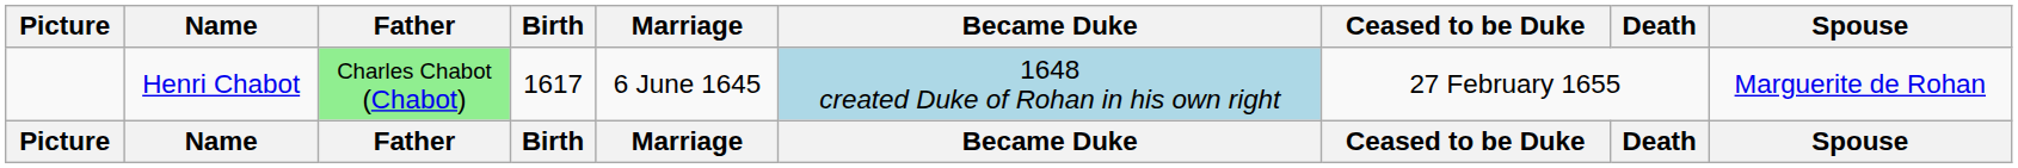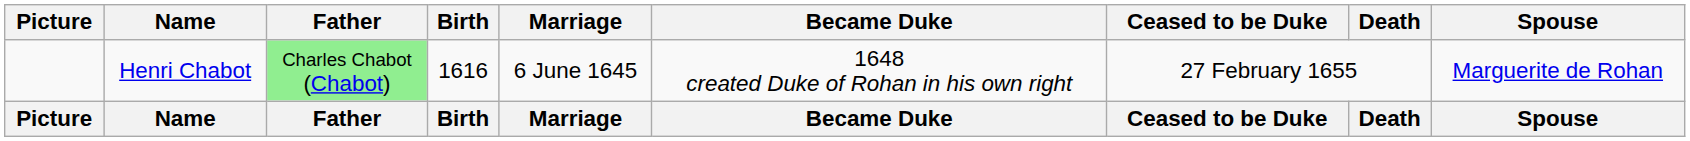Henri Chabot | Birth: 1617 -> 1616
Henri Chabot | Became Duke: lightblue background -> no background
